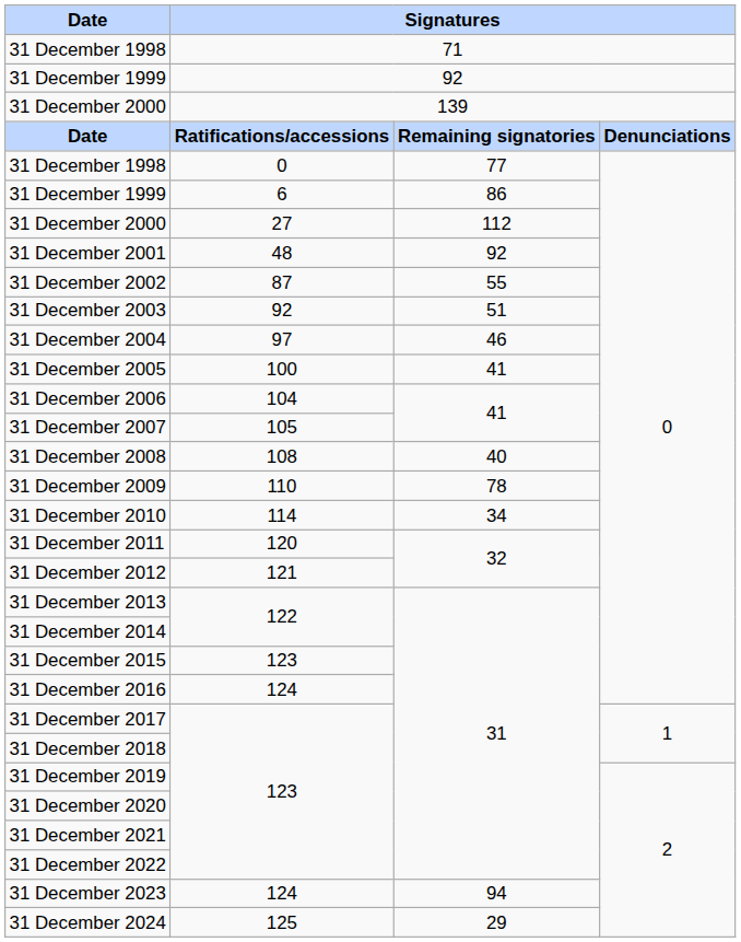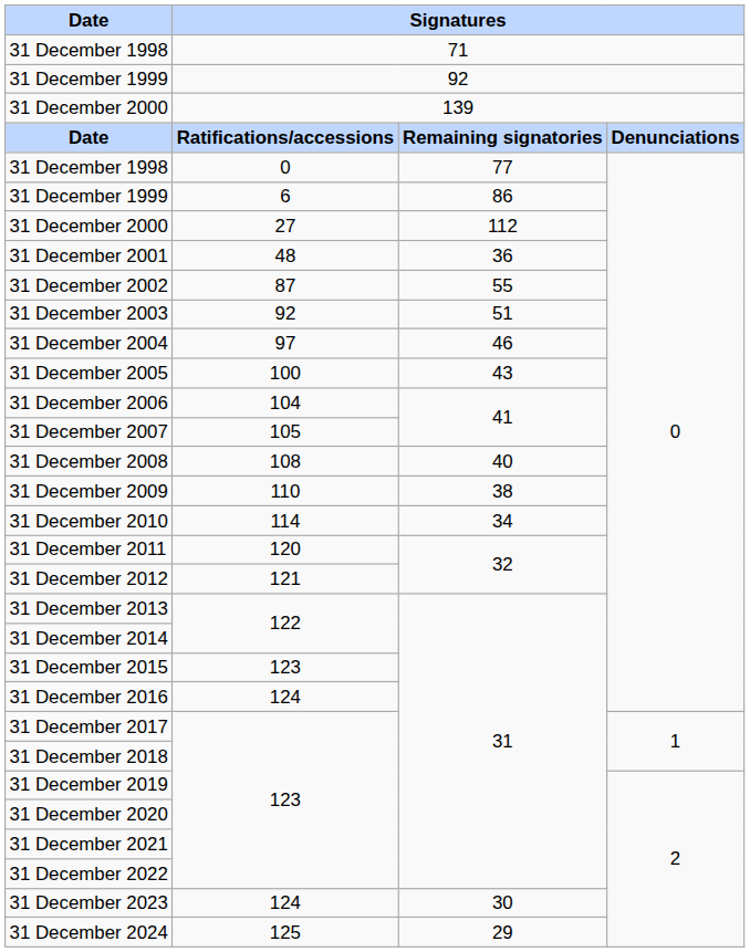31 December 2001 | column 3: 92 -> 36
31 December 2005 | column 3: 41 -> 43
31 December 2009 | column 3: 78 -> 38
31 December 2023 | column 3: 94 -> 30
